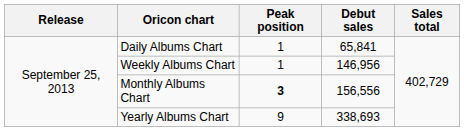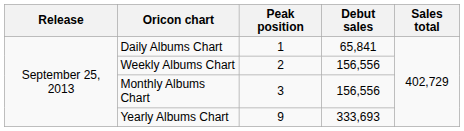Weekly Albums Chart | Peak position: 1 -> 2
Weekly Albums Chart | Debut sales: 146,956 -> 156,556
Monthly Albums Chart | Peak position: bold -> normal
Yearly Albums Chart | Debut sales: 338,693 -> 333,693
